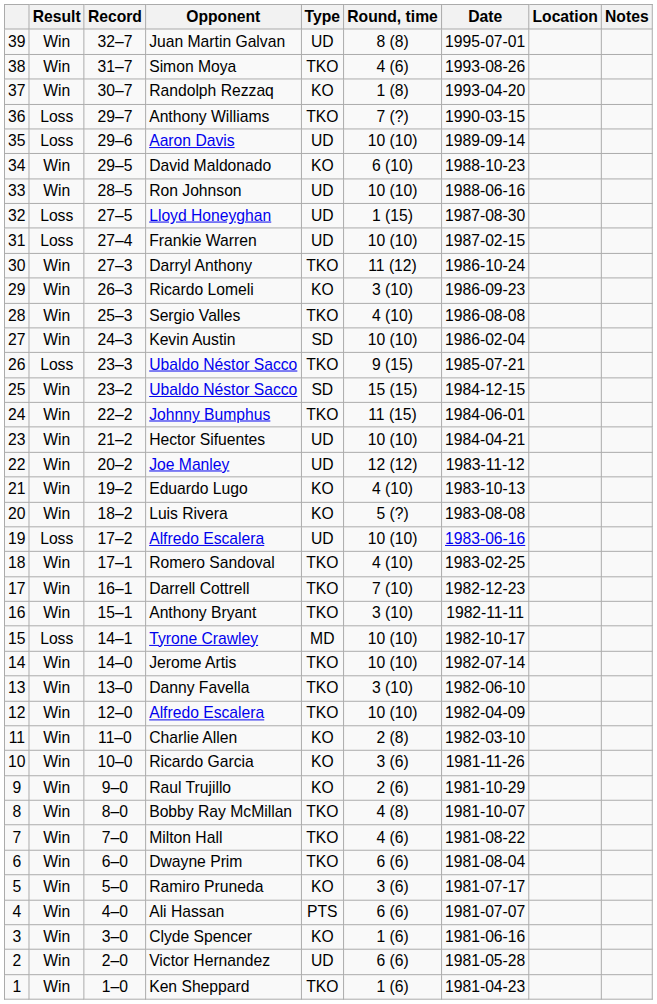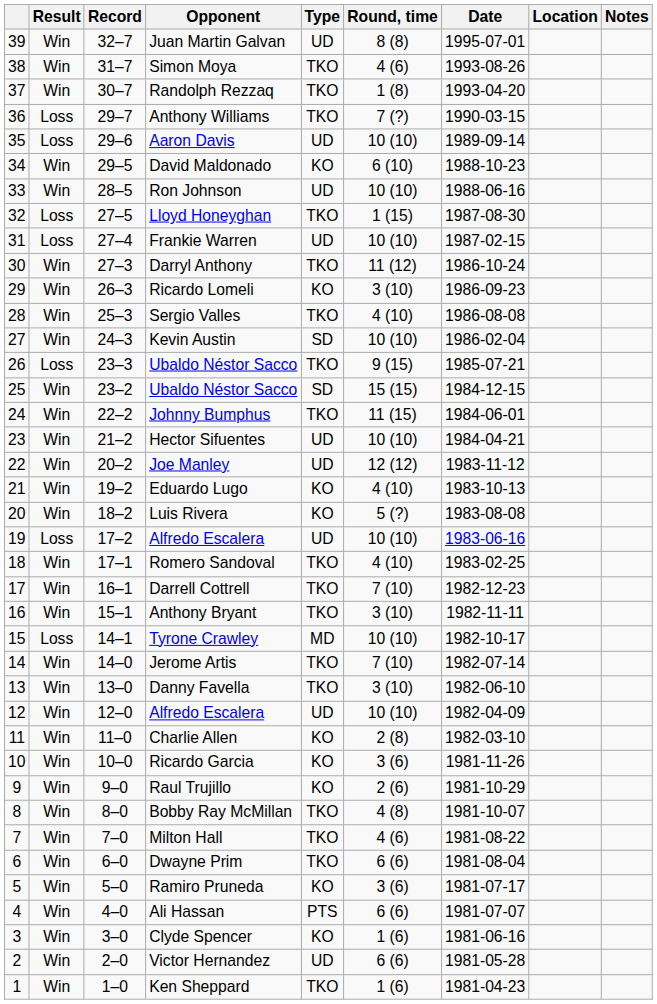Randolph Rezzaq | Type: KO -> TKO
Lloyd Honeyghan | Type: UD -> TKO
Jerome Artis | Round, time: 10 (10) -> 7 (10)
12 / Alfredo Escalera | Type: TKO -> UD
